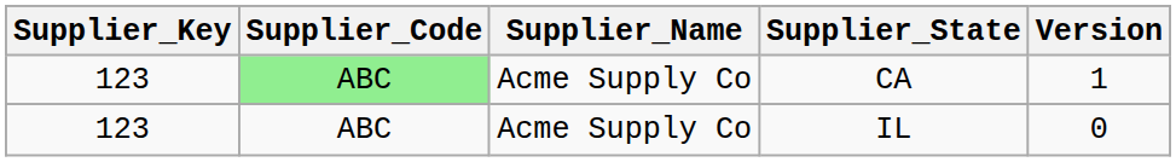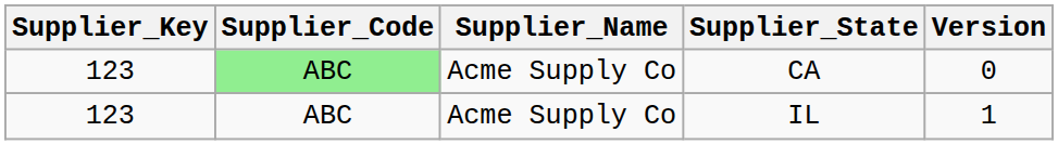CA | Version: 1 -> 0
IL | Version: 0 -> 1
